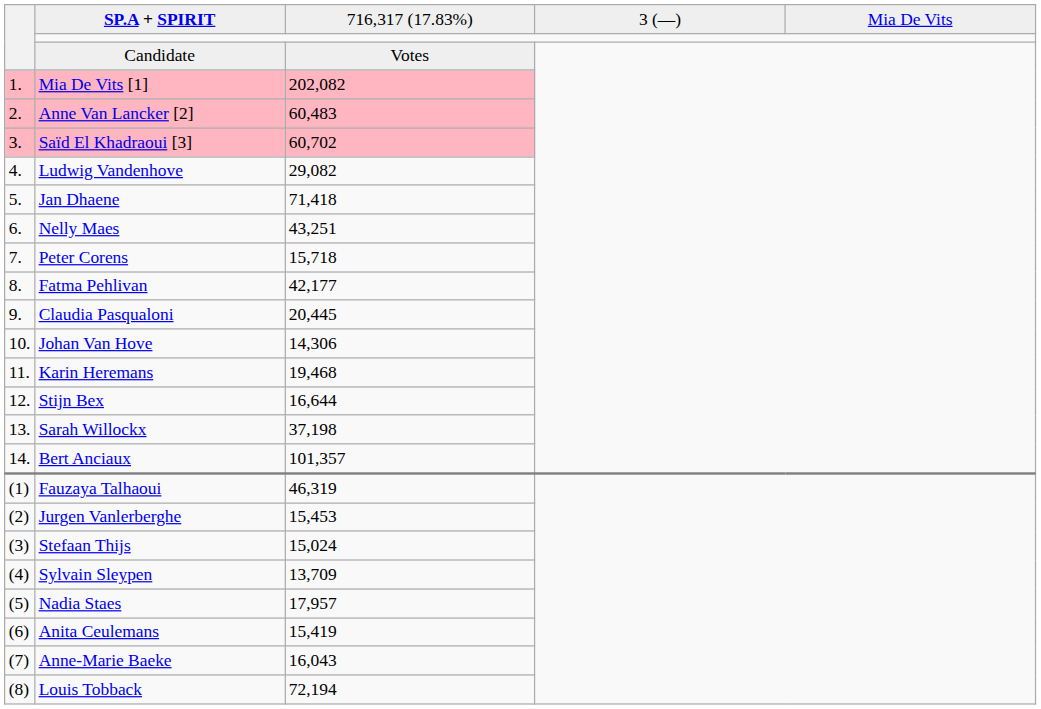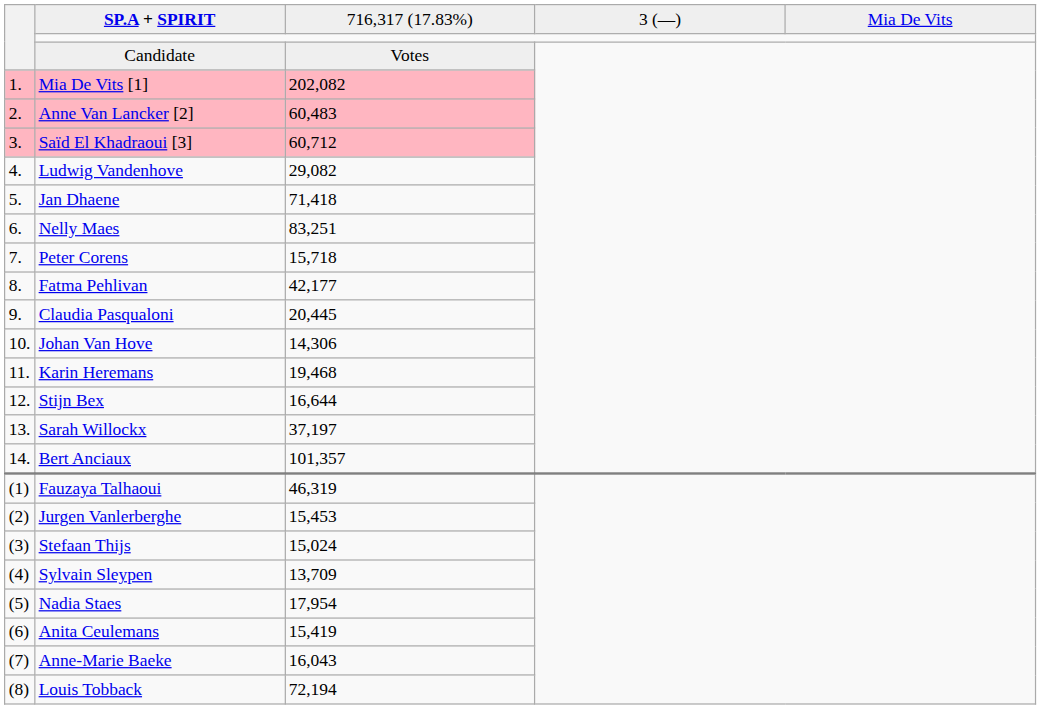Saïd El Khadraoui [3] | column 3: 60,702 -> 60,712
Nelly Maes | column 3: 43,251 -> 83,251
Sarah Willockx | column 3: 37,198 -> 37,197
Nadia Staes | column 3: 17,957 -> 17,954
